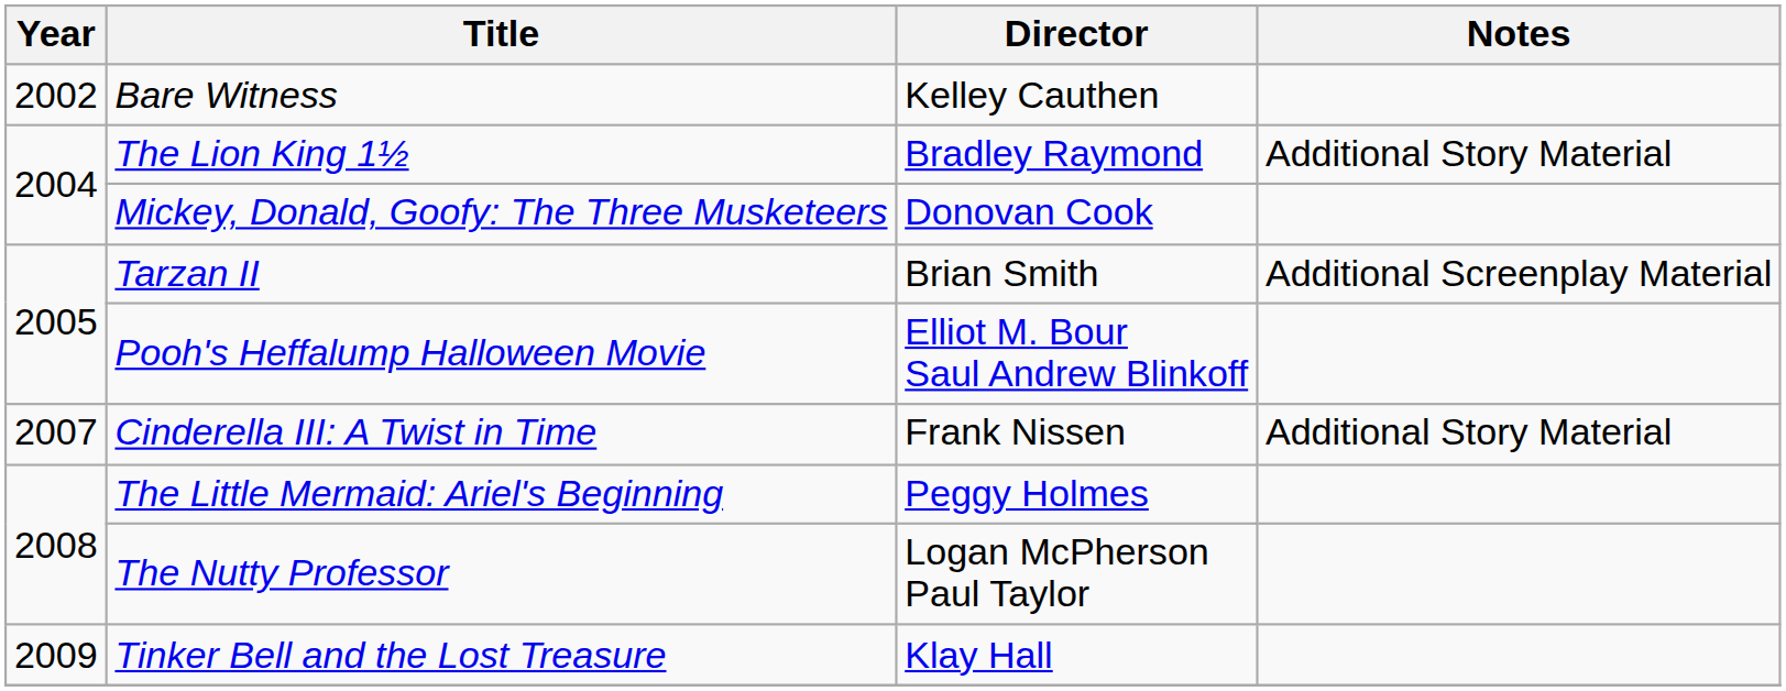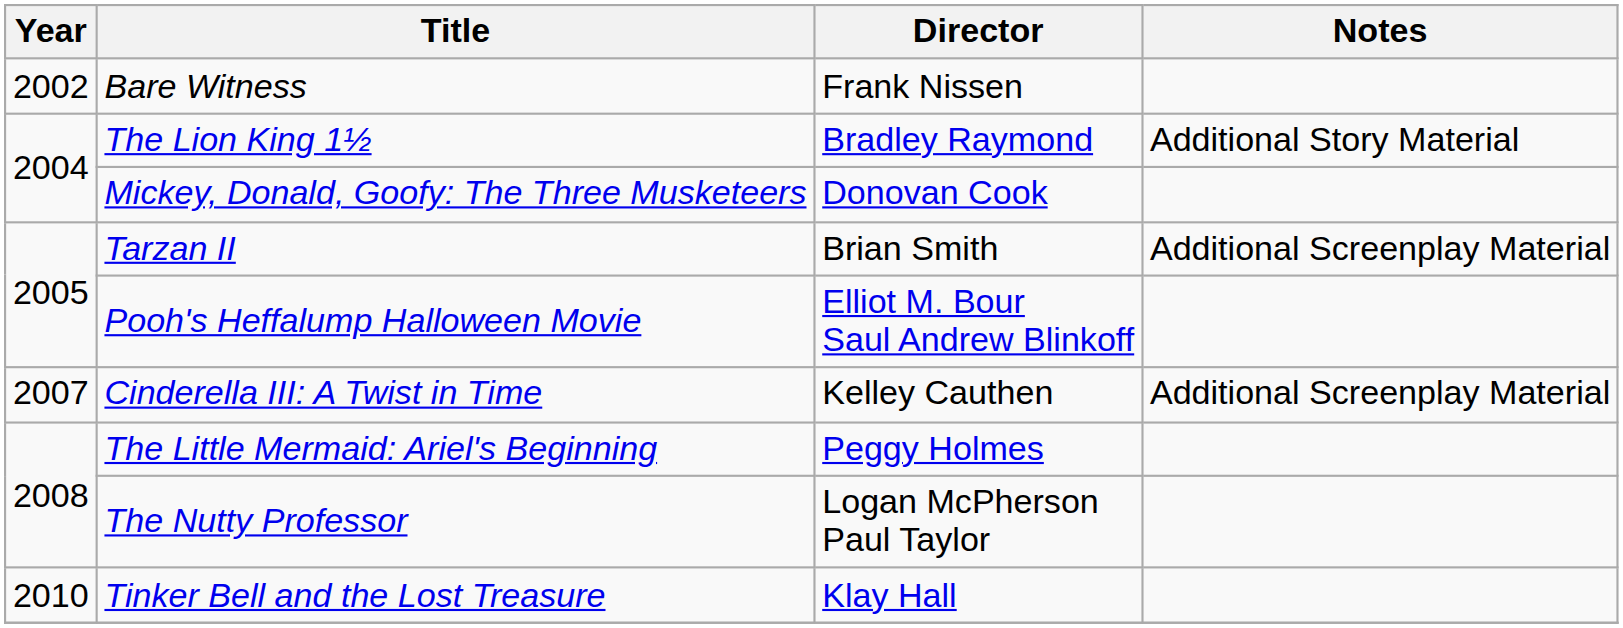Bare Witness | Director: Kelley Cauthen -> Frank Nissen
Cinderella III: A Twist in Time | Director: Frank Nissen -> Kelley Cauthen
Cinderella III: A Twist in Time | Notes: Additional Story Material -> Additional Screenplay Material
Tinker Bell and the Lost Treasure | Year: 2009 -> 2010
